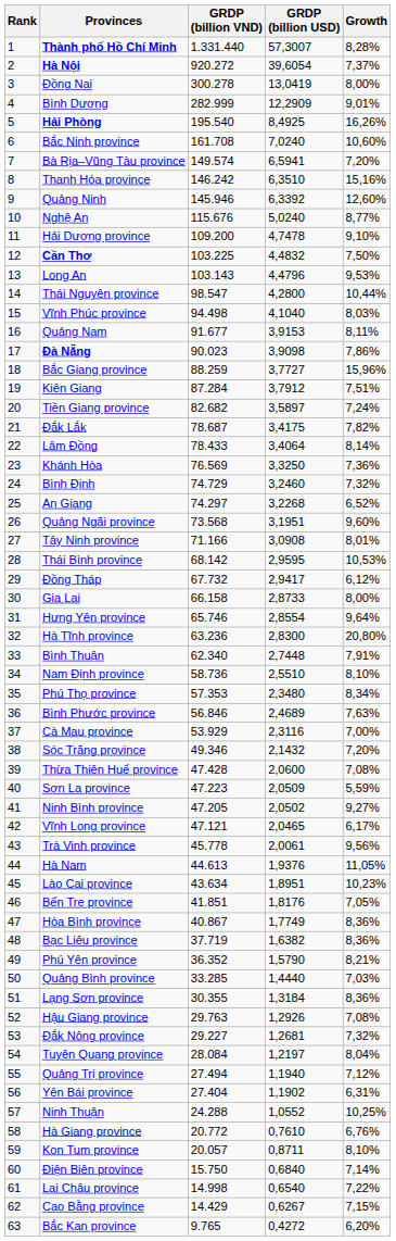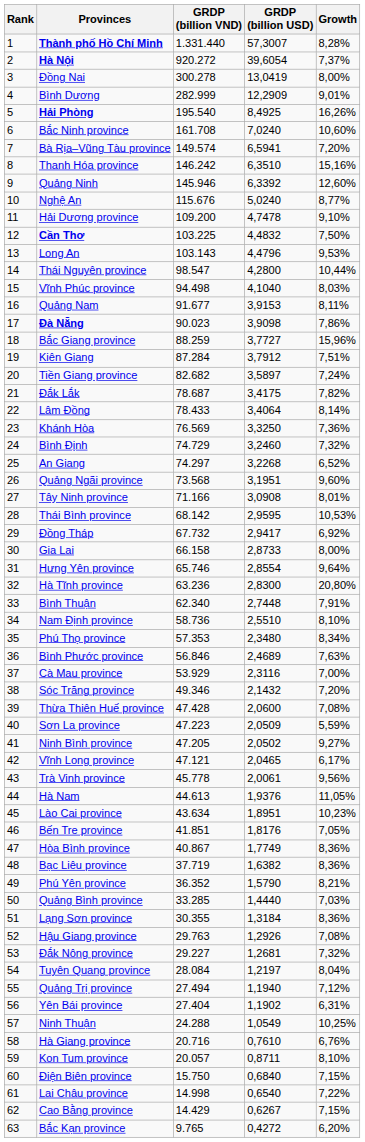Đồng Tháp | Growth: 6,12% -> 6,92%
Ninh Thuận | GRDP (billion USD): 1,0552 -> 1,0549
Hà Giang province | GRDP (billion VND): 20.772 -> 20.716
Điện Biên province | Growth: 7,14% -> 7,15%
